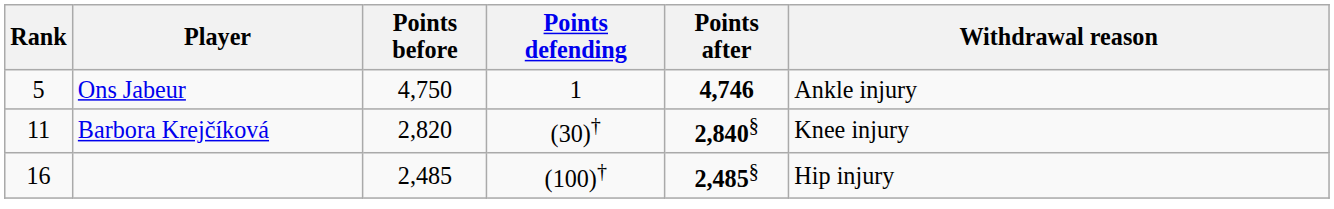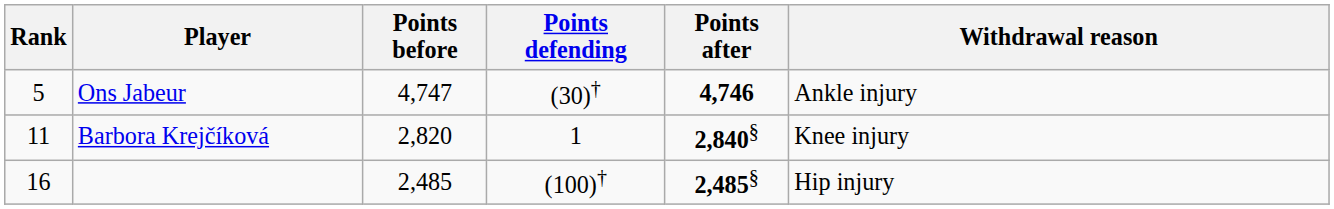Ons Jabeur | Points before: 4,750 -> 4,747
Ons Jabeur | Points defending: 1 -> (30)†
Barbora Krejčíková | Points defending: (30)† -> 1
